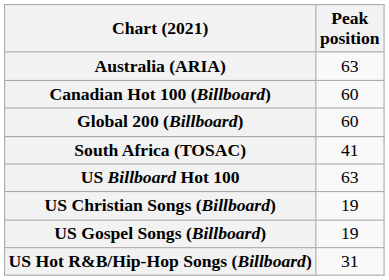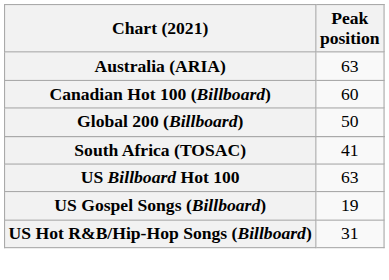Global 200 (Billboard) | Peak position: 60 -> 50
- row: US Christian Songs (Billboard) | 19
